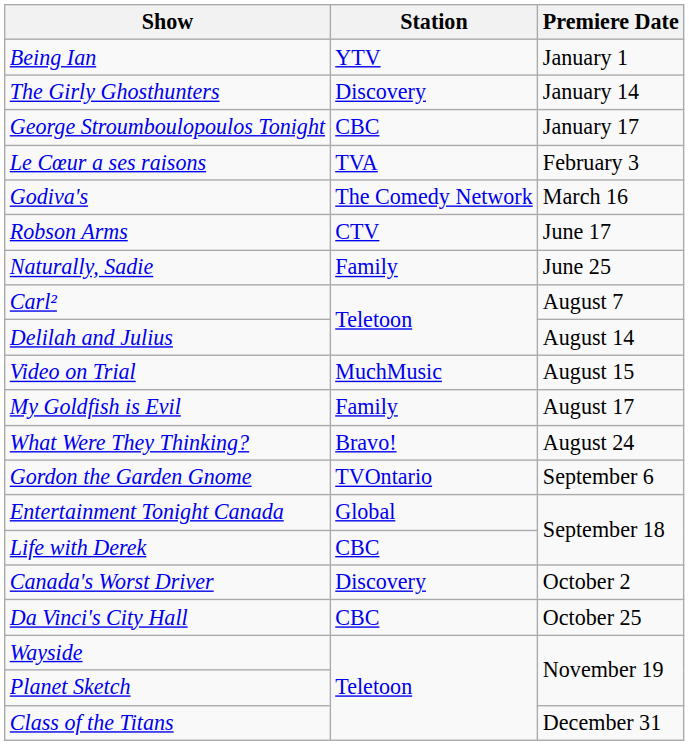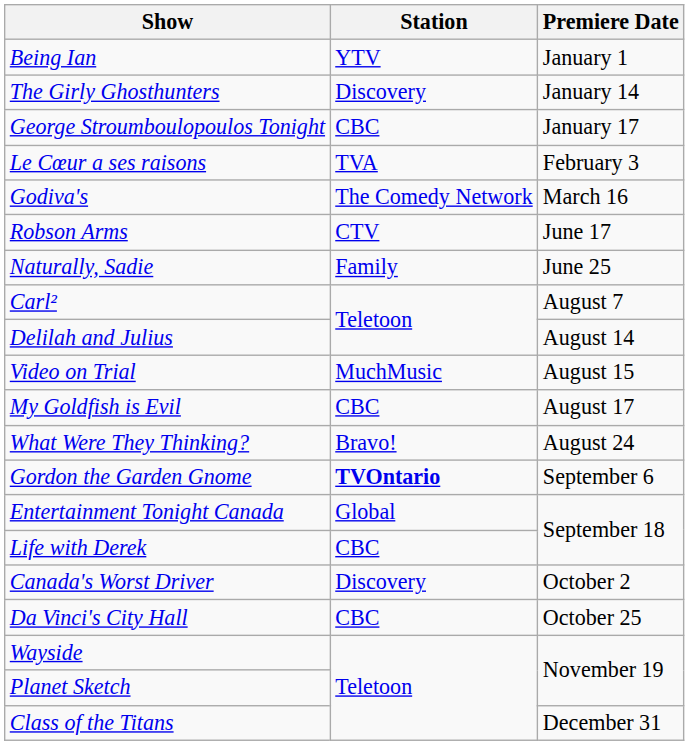My Goldfish is Evil | Station: Family -> CBC
Gordon the Garden Gnome | Station: normal -> bold
